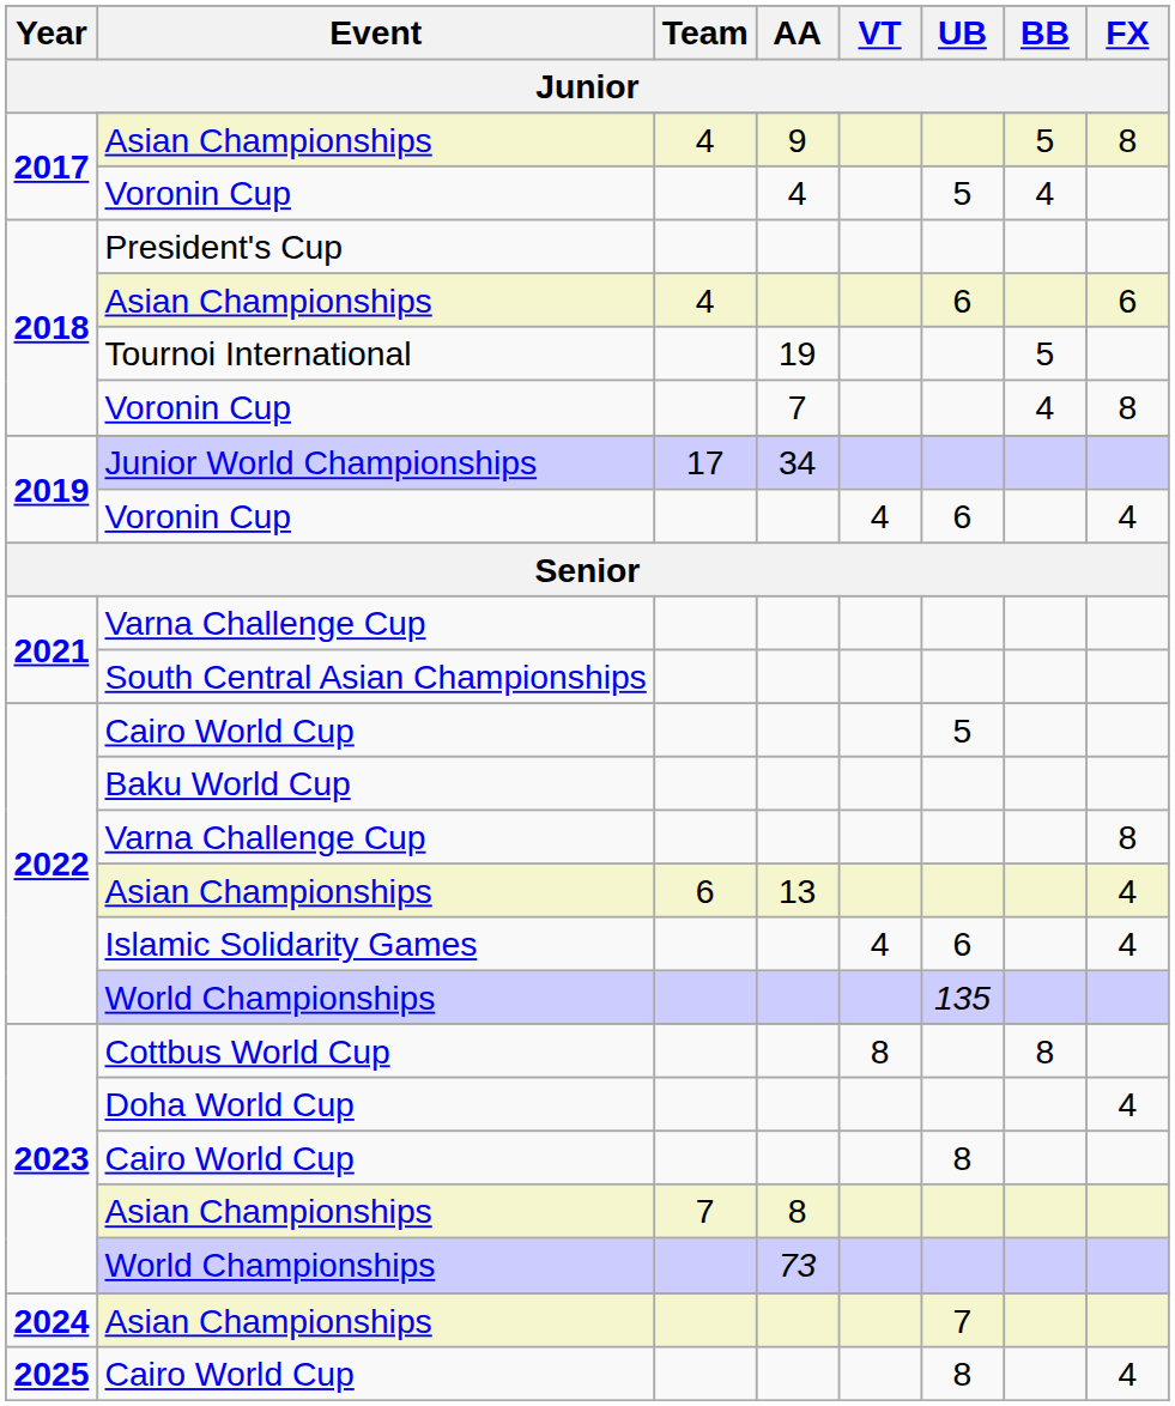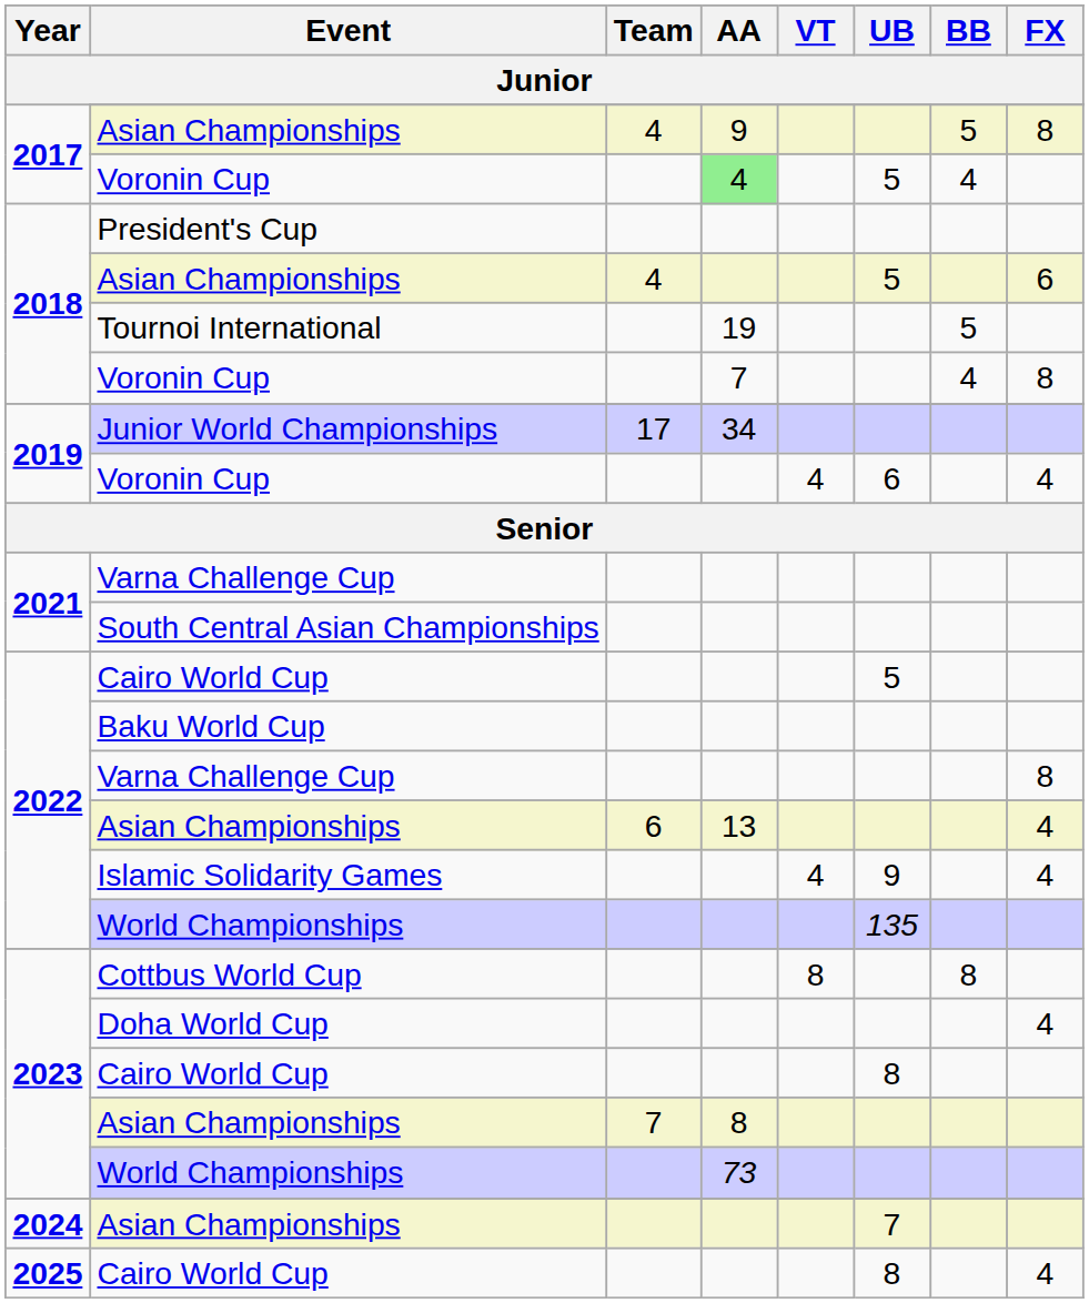2017 / Voronin Cup | AA: no background -> lightgreen background
2018 / Asian Championships | UB: 6 -> 5
Islamic Solidarity Games | UB: 6 -> 9
